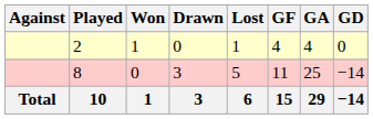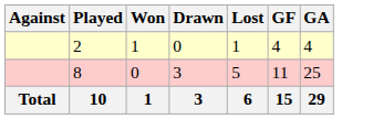- column: GD | 0 | −14 | −14
